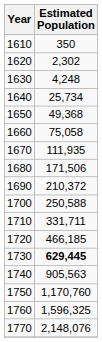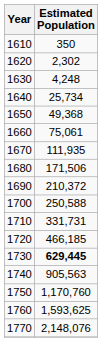1660 | Estimated Population: 75,058 -> 75,061
1710 | Estimated Population: 331,711 -> 331,731
1760 | Estimated Population: 1,596,325 -> 1,593,625
